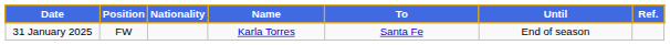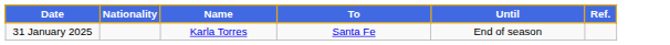- column: Position | FW
